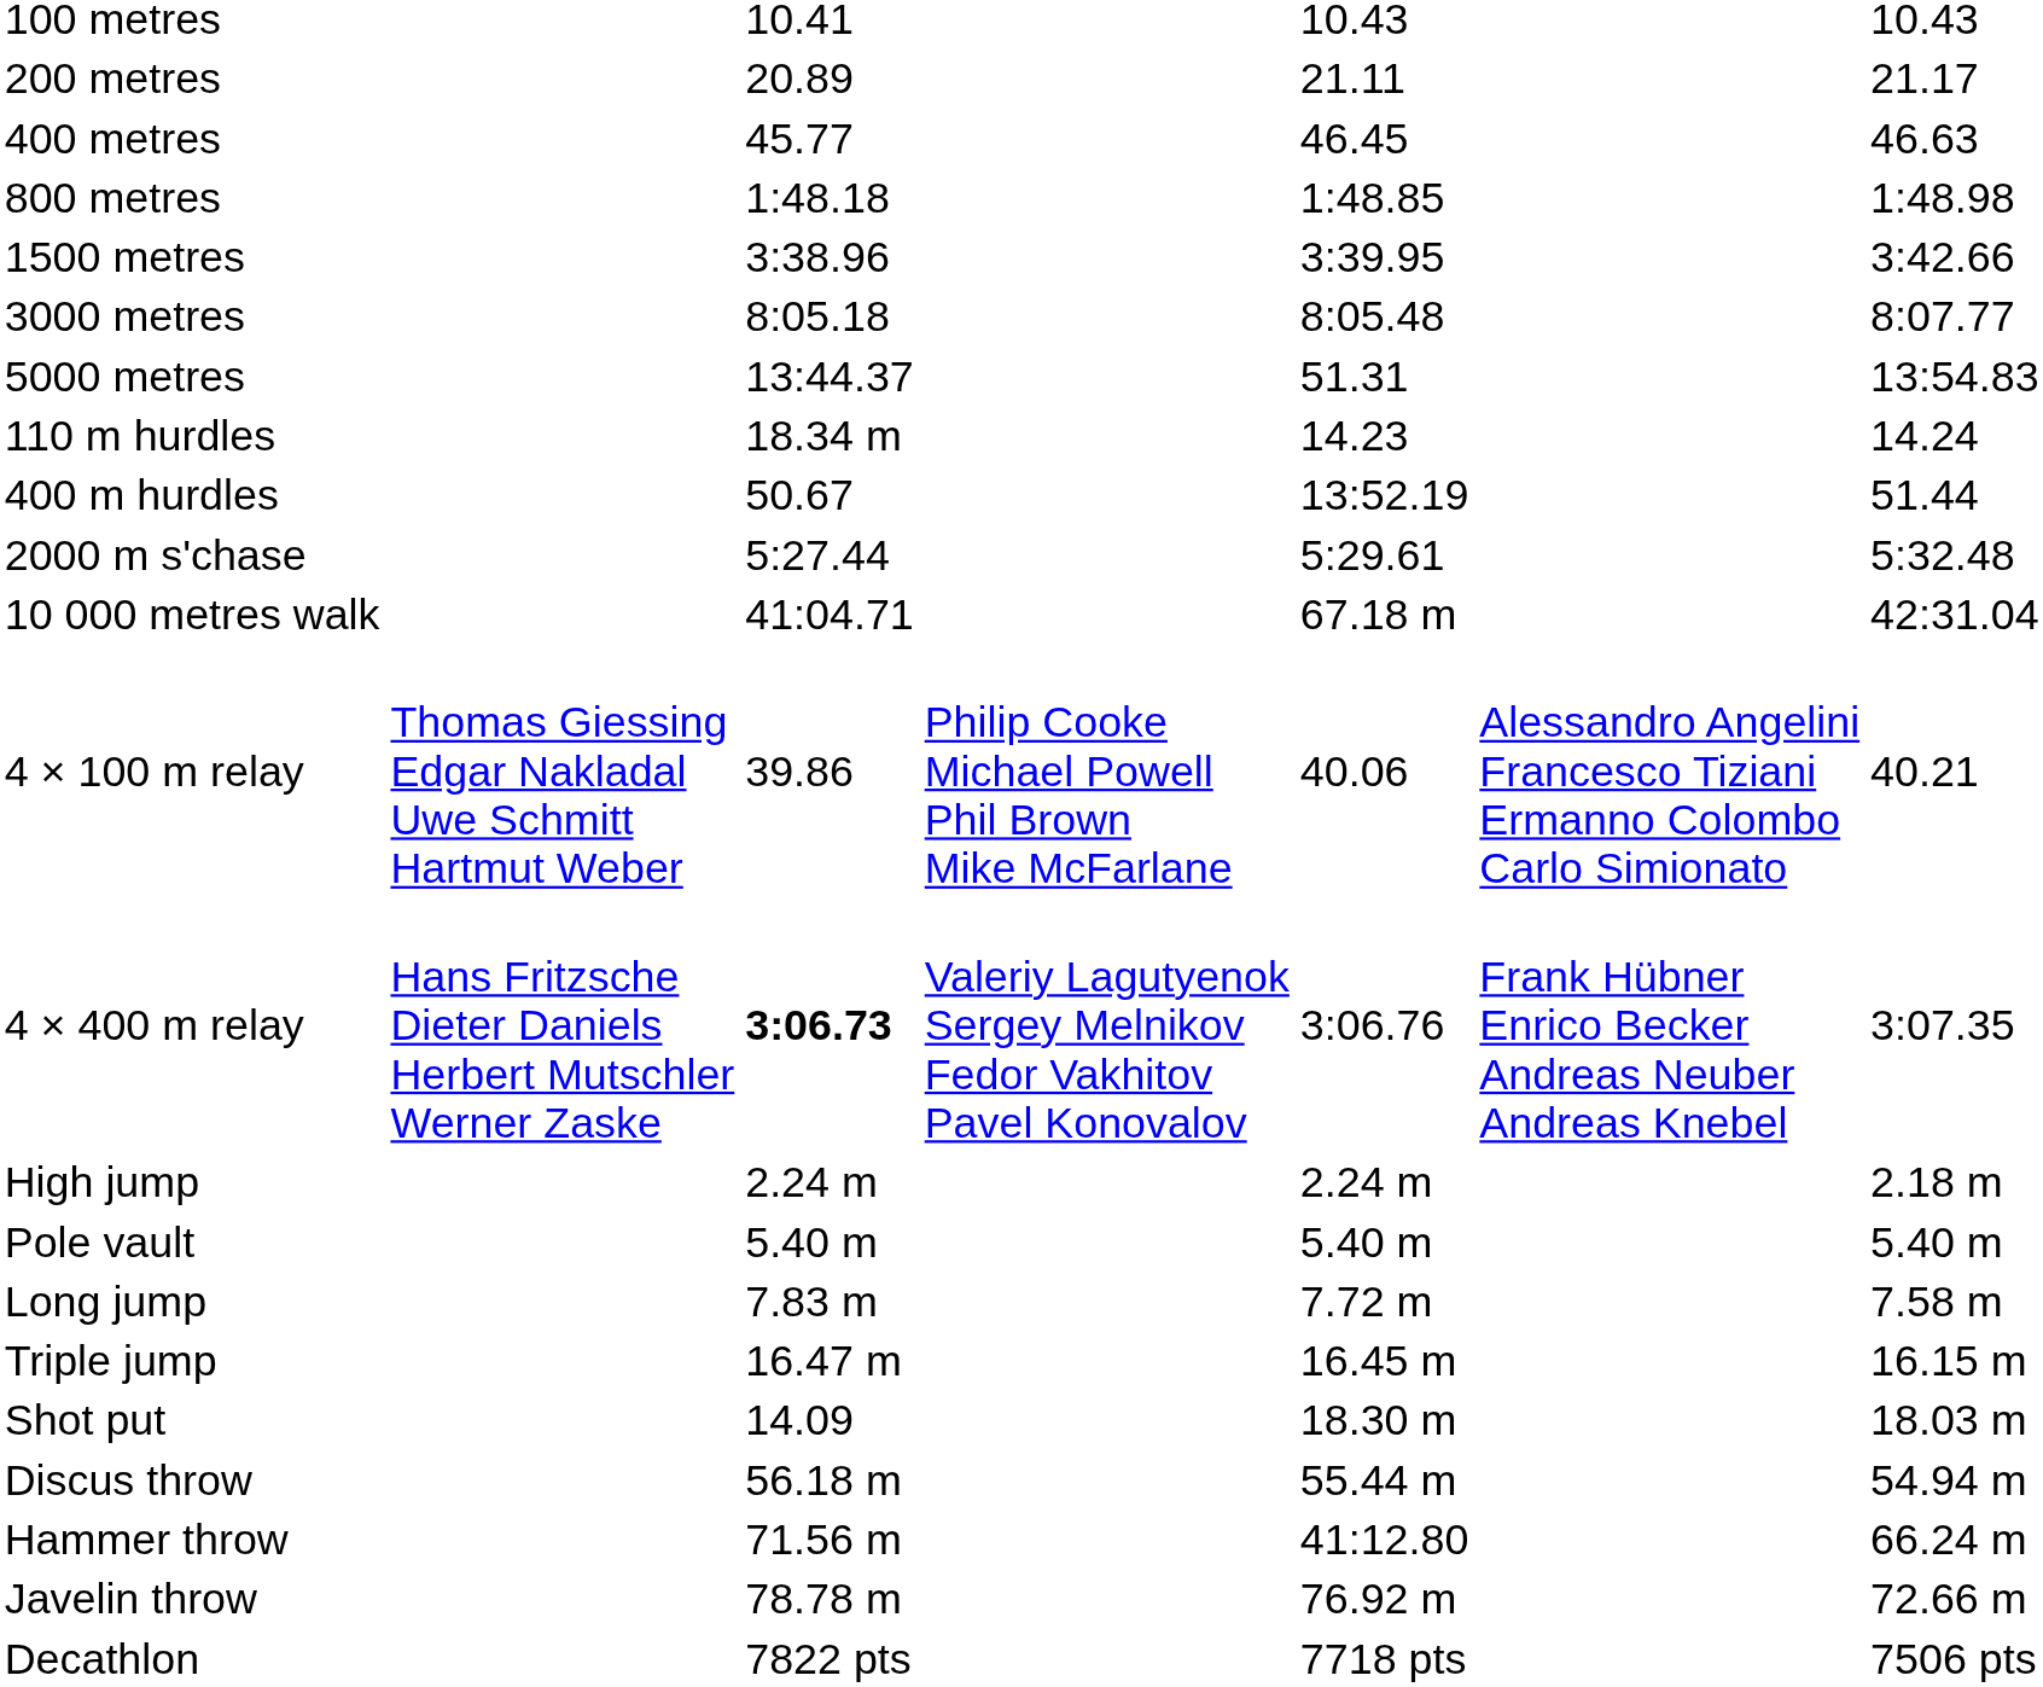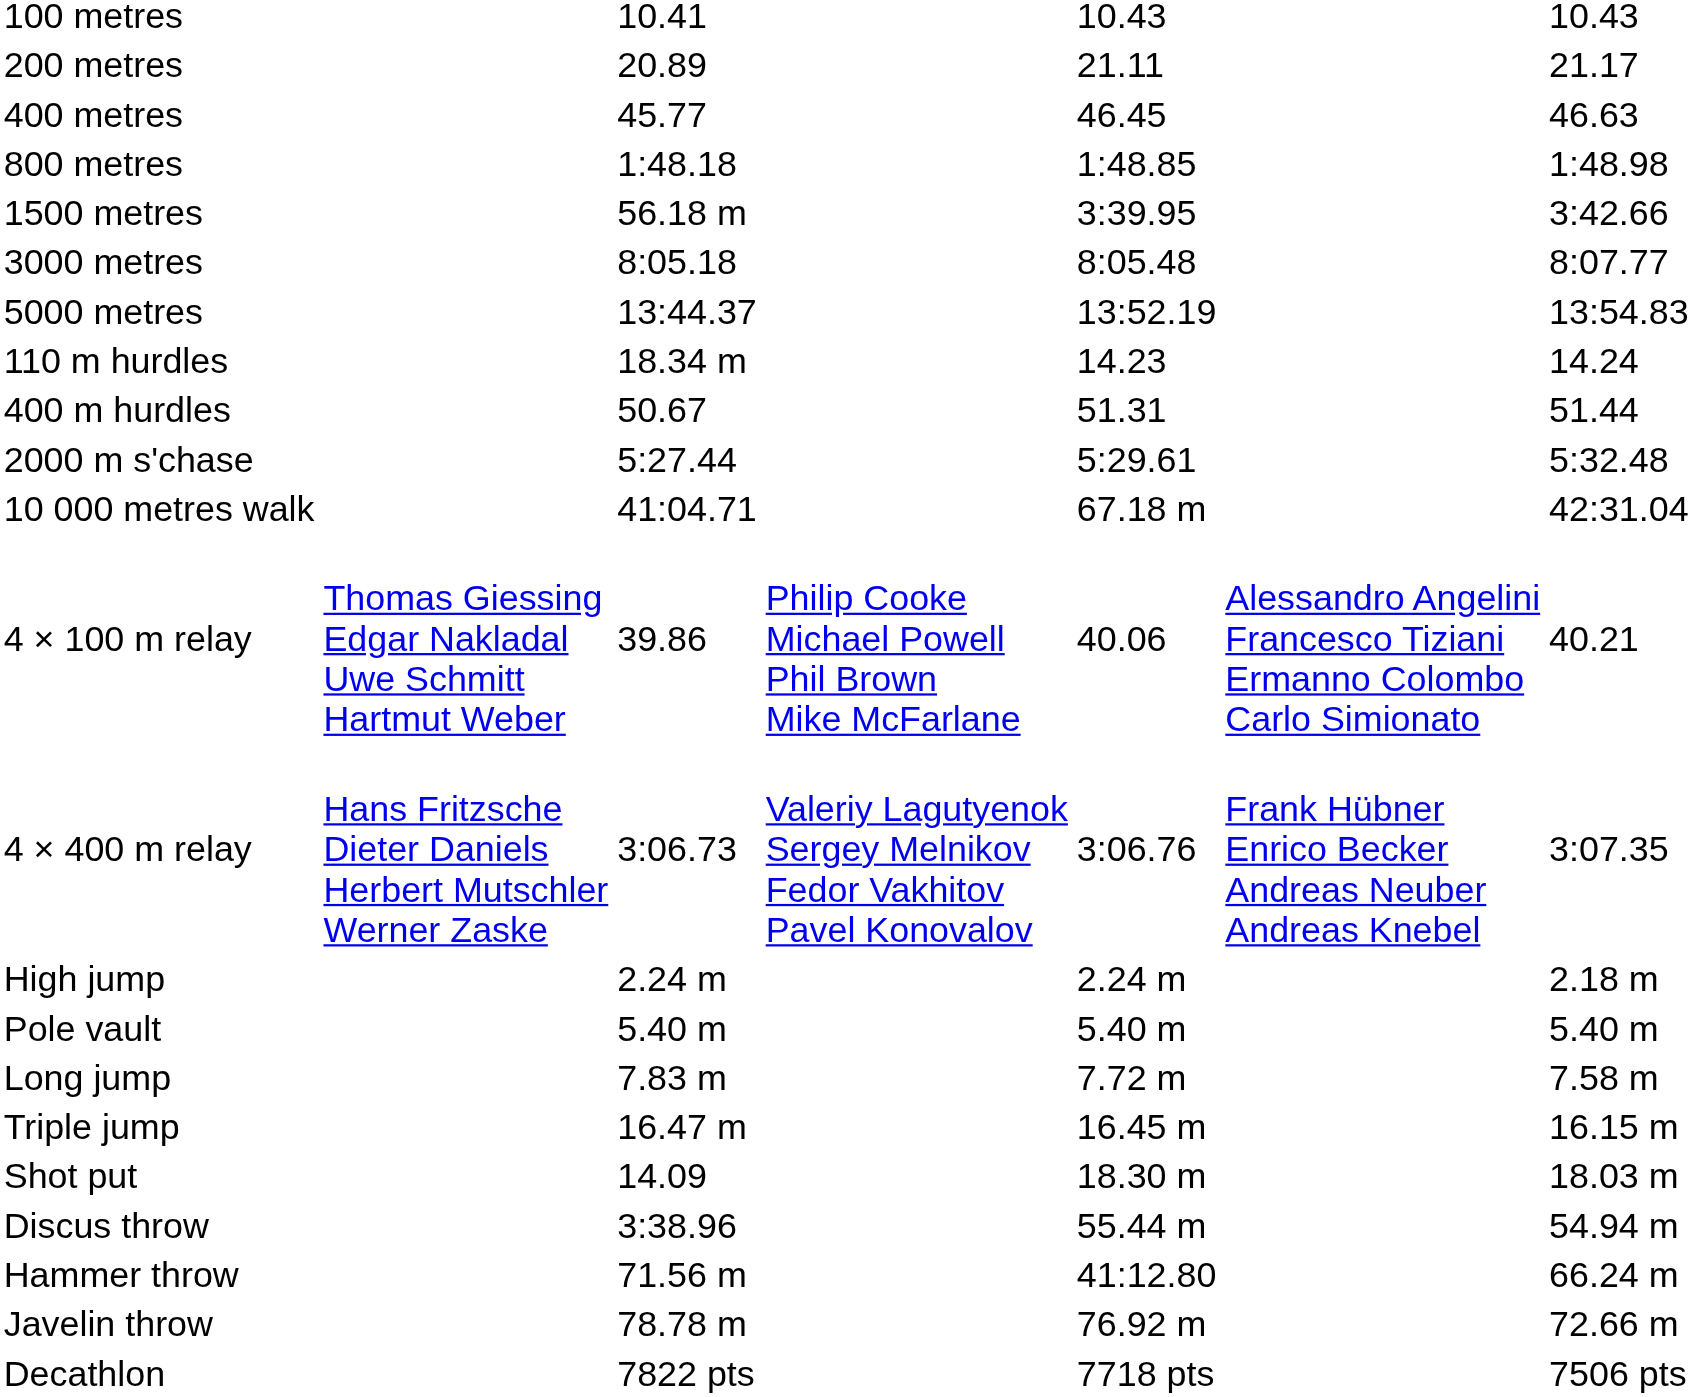1500 metres | column 3: 3:38.96 -> 56.18 m
5000 metres | column 5: 51.31 -> 13:52.19
400 m hurdles | column 5: 13:52.19 -> 51.31
4 × 400 m relay | column 3: bold -> normal
Discus throw | column 3: 56.18 m -> 3:38.96
